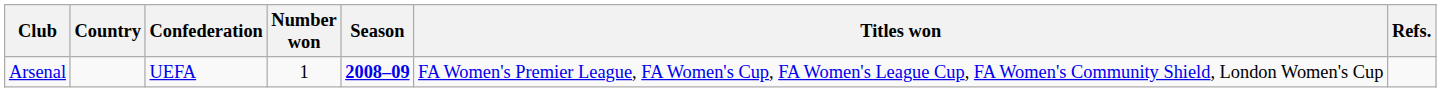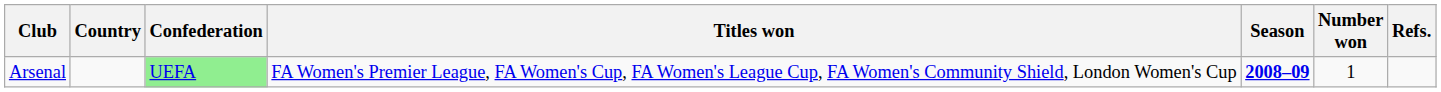columns swapped: Number won <-> Titles won
Arsenal | Confederation: no background -> lightgreen background
